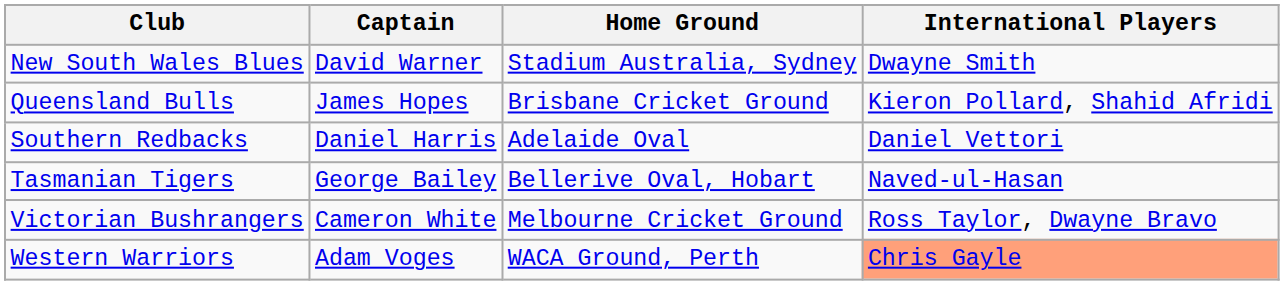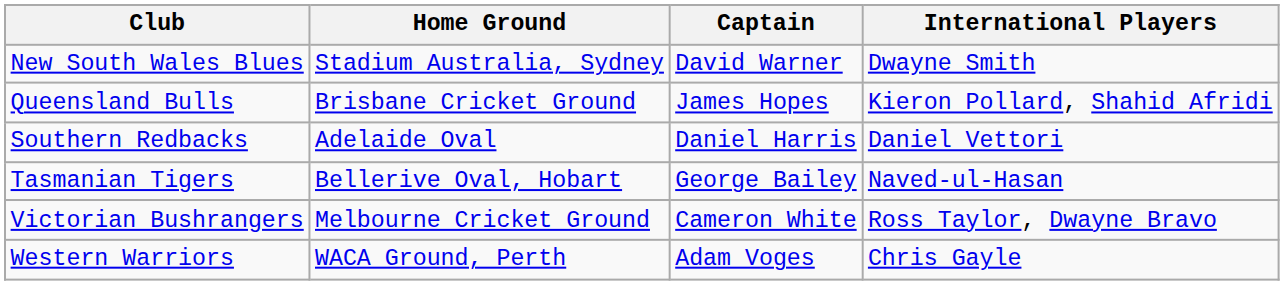columns swapped: Home Ground <-> Captain
Western Warriors | International Players: lightsalmon background -> no background
